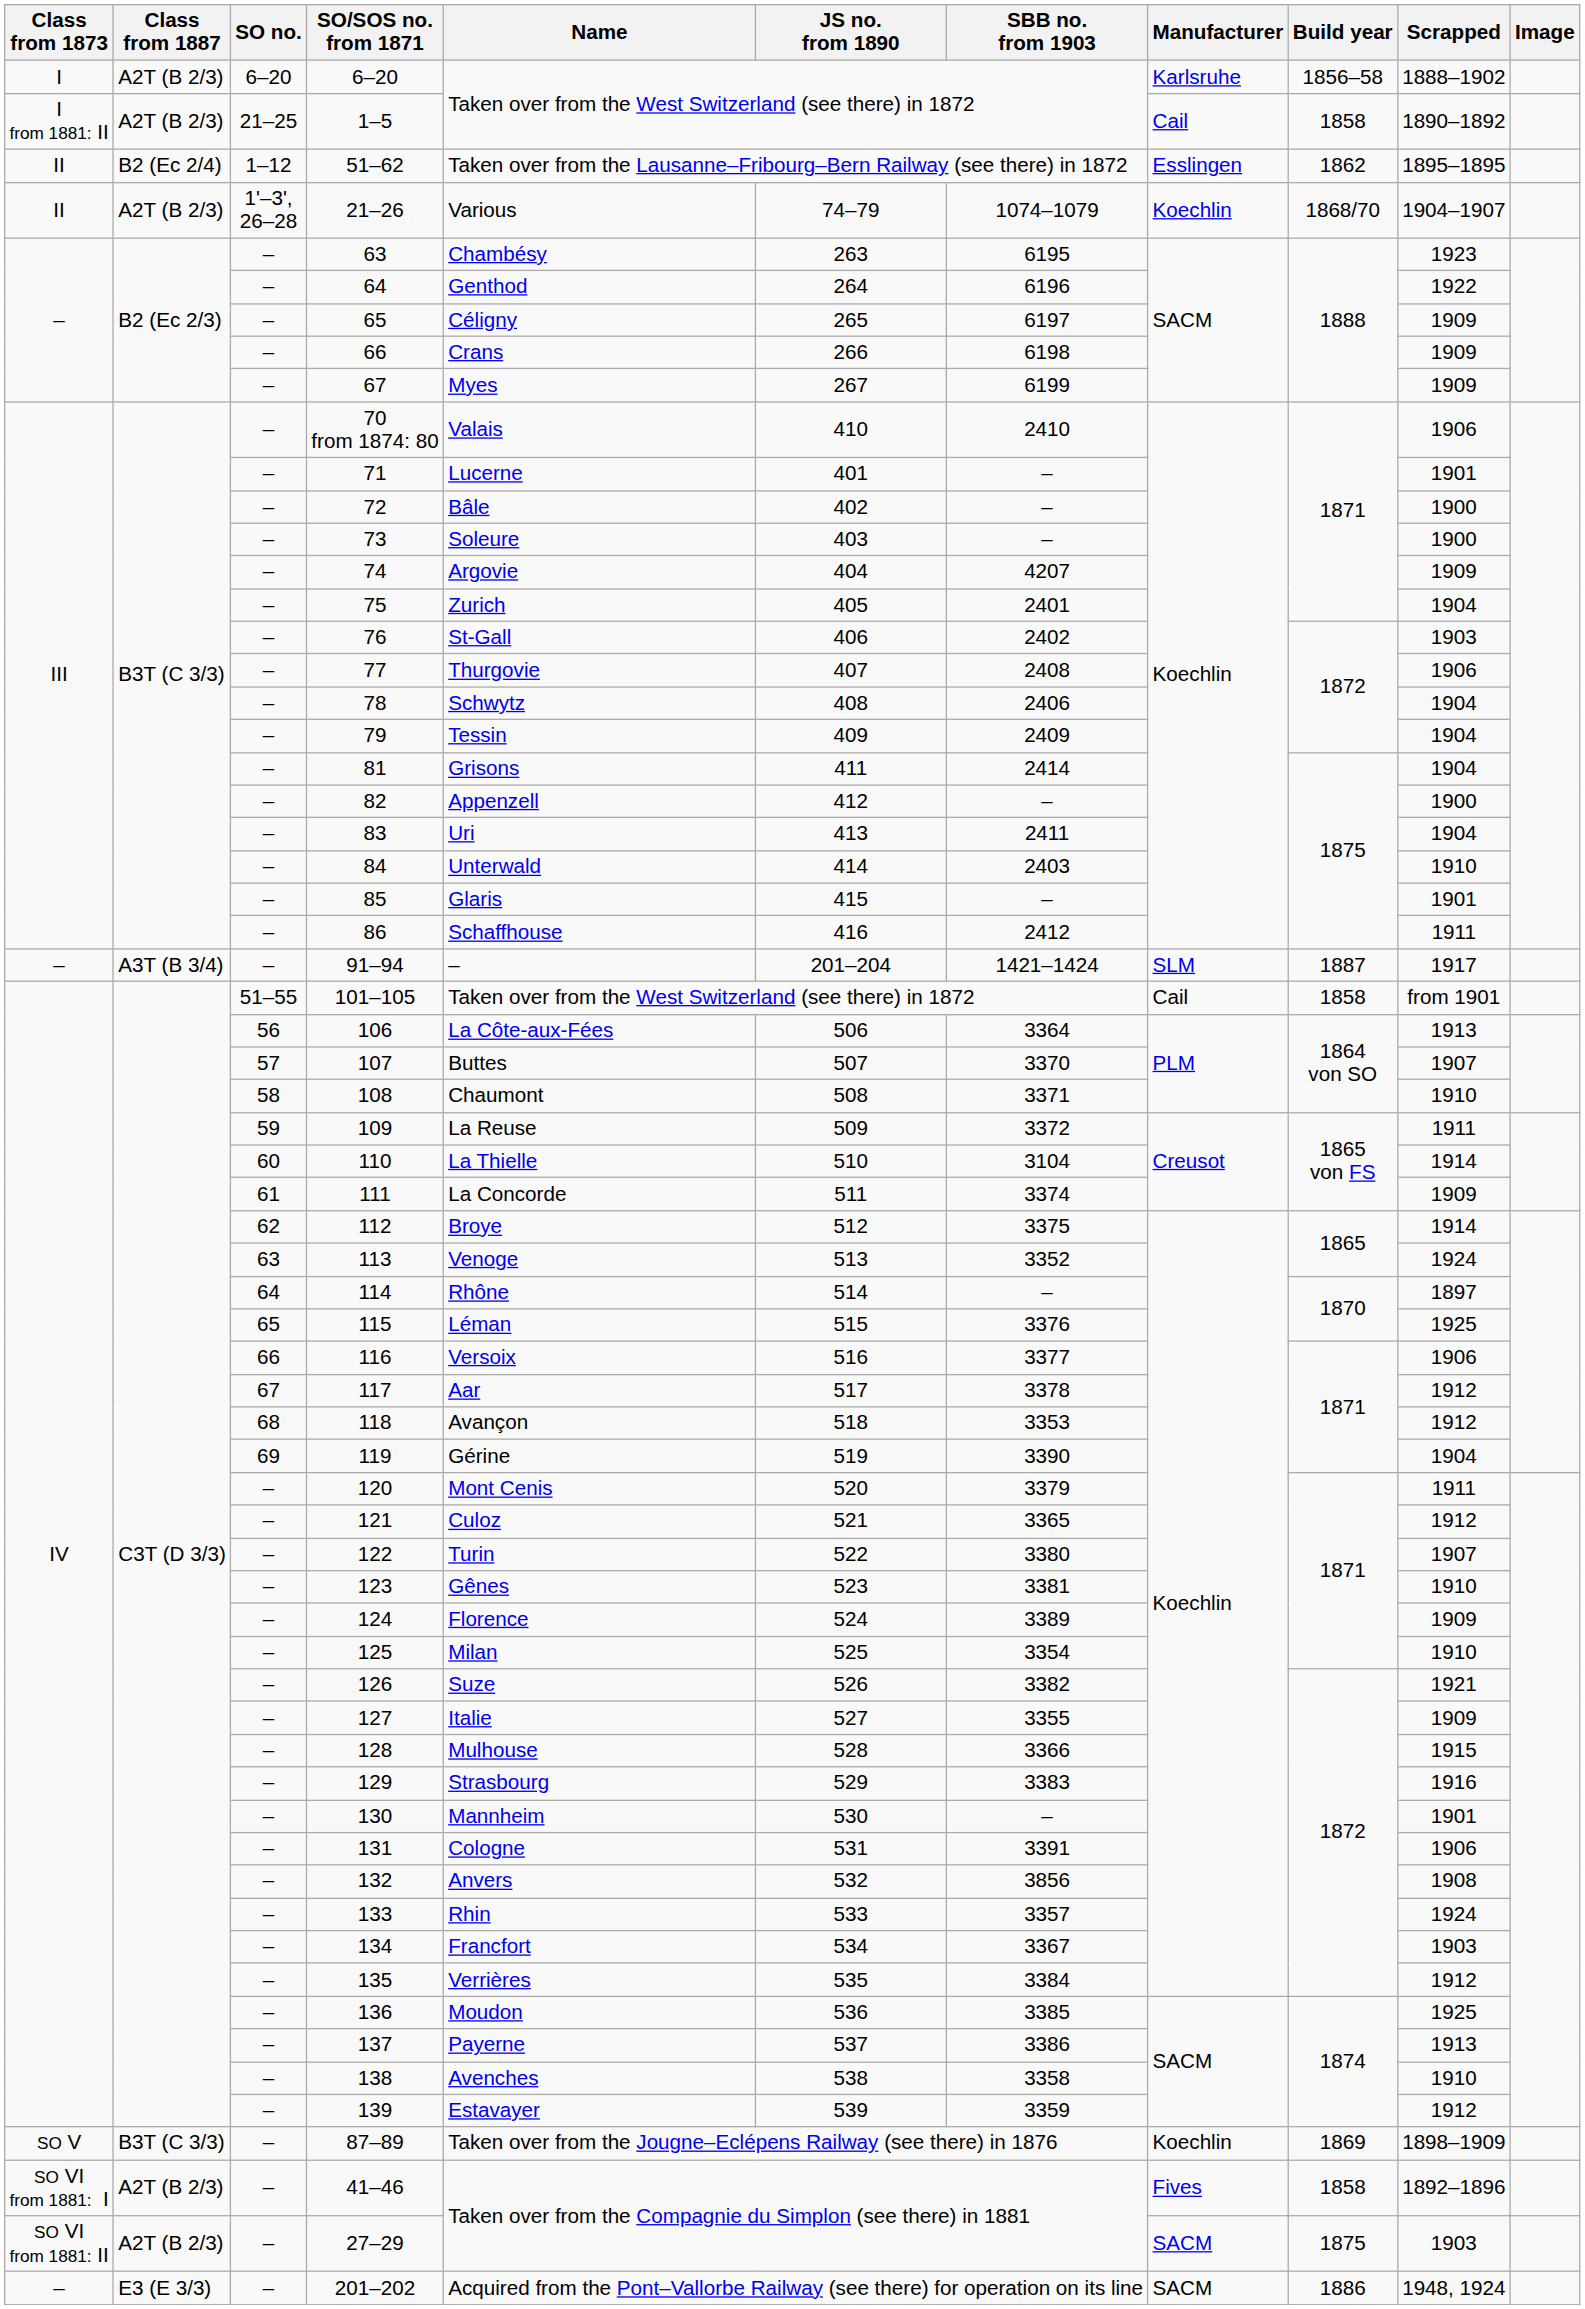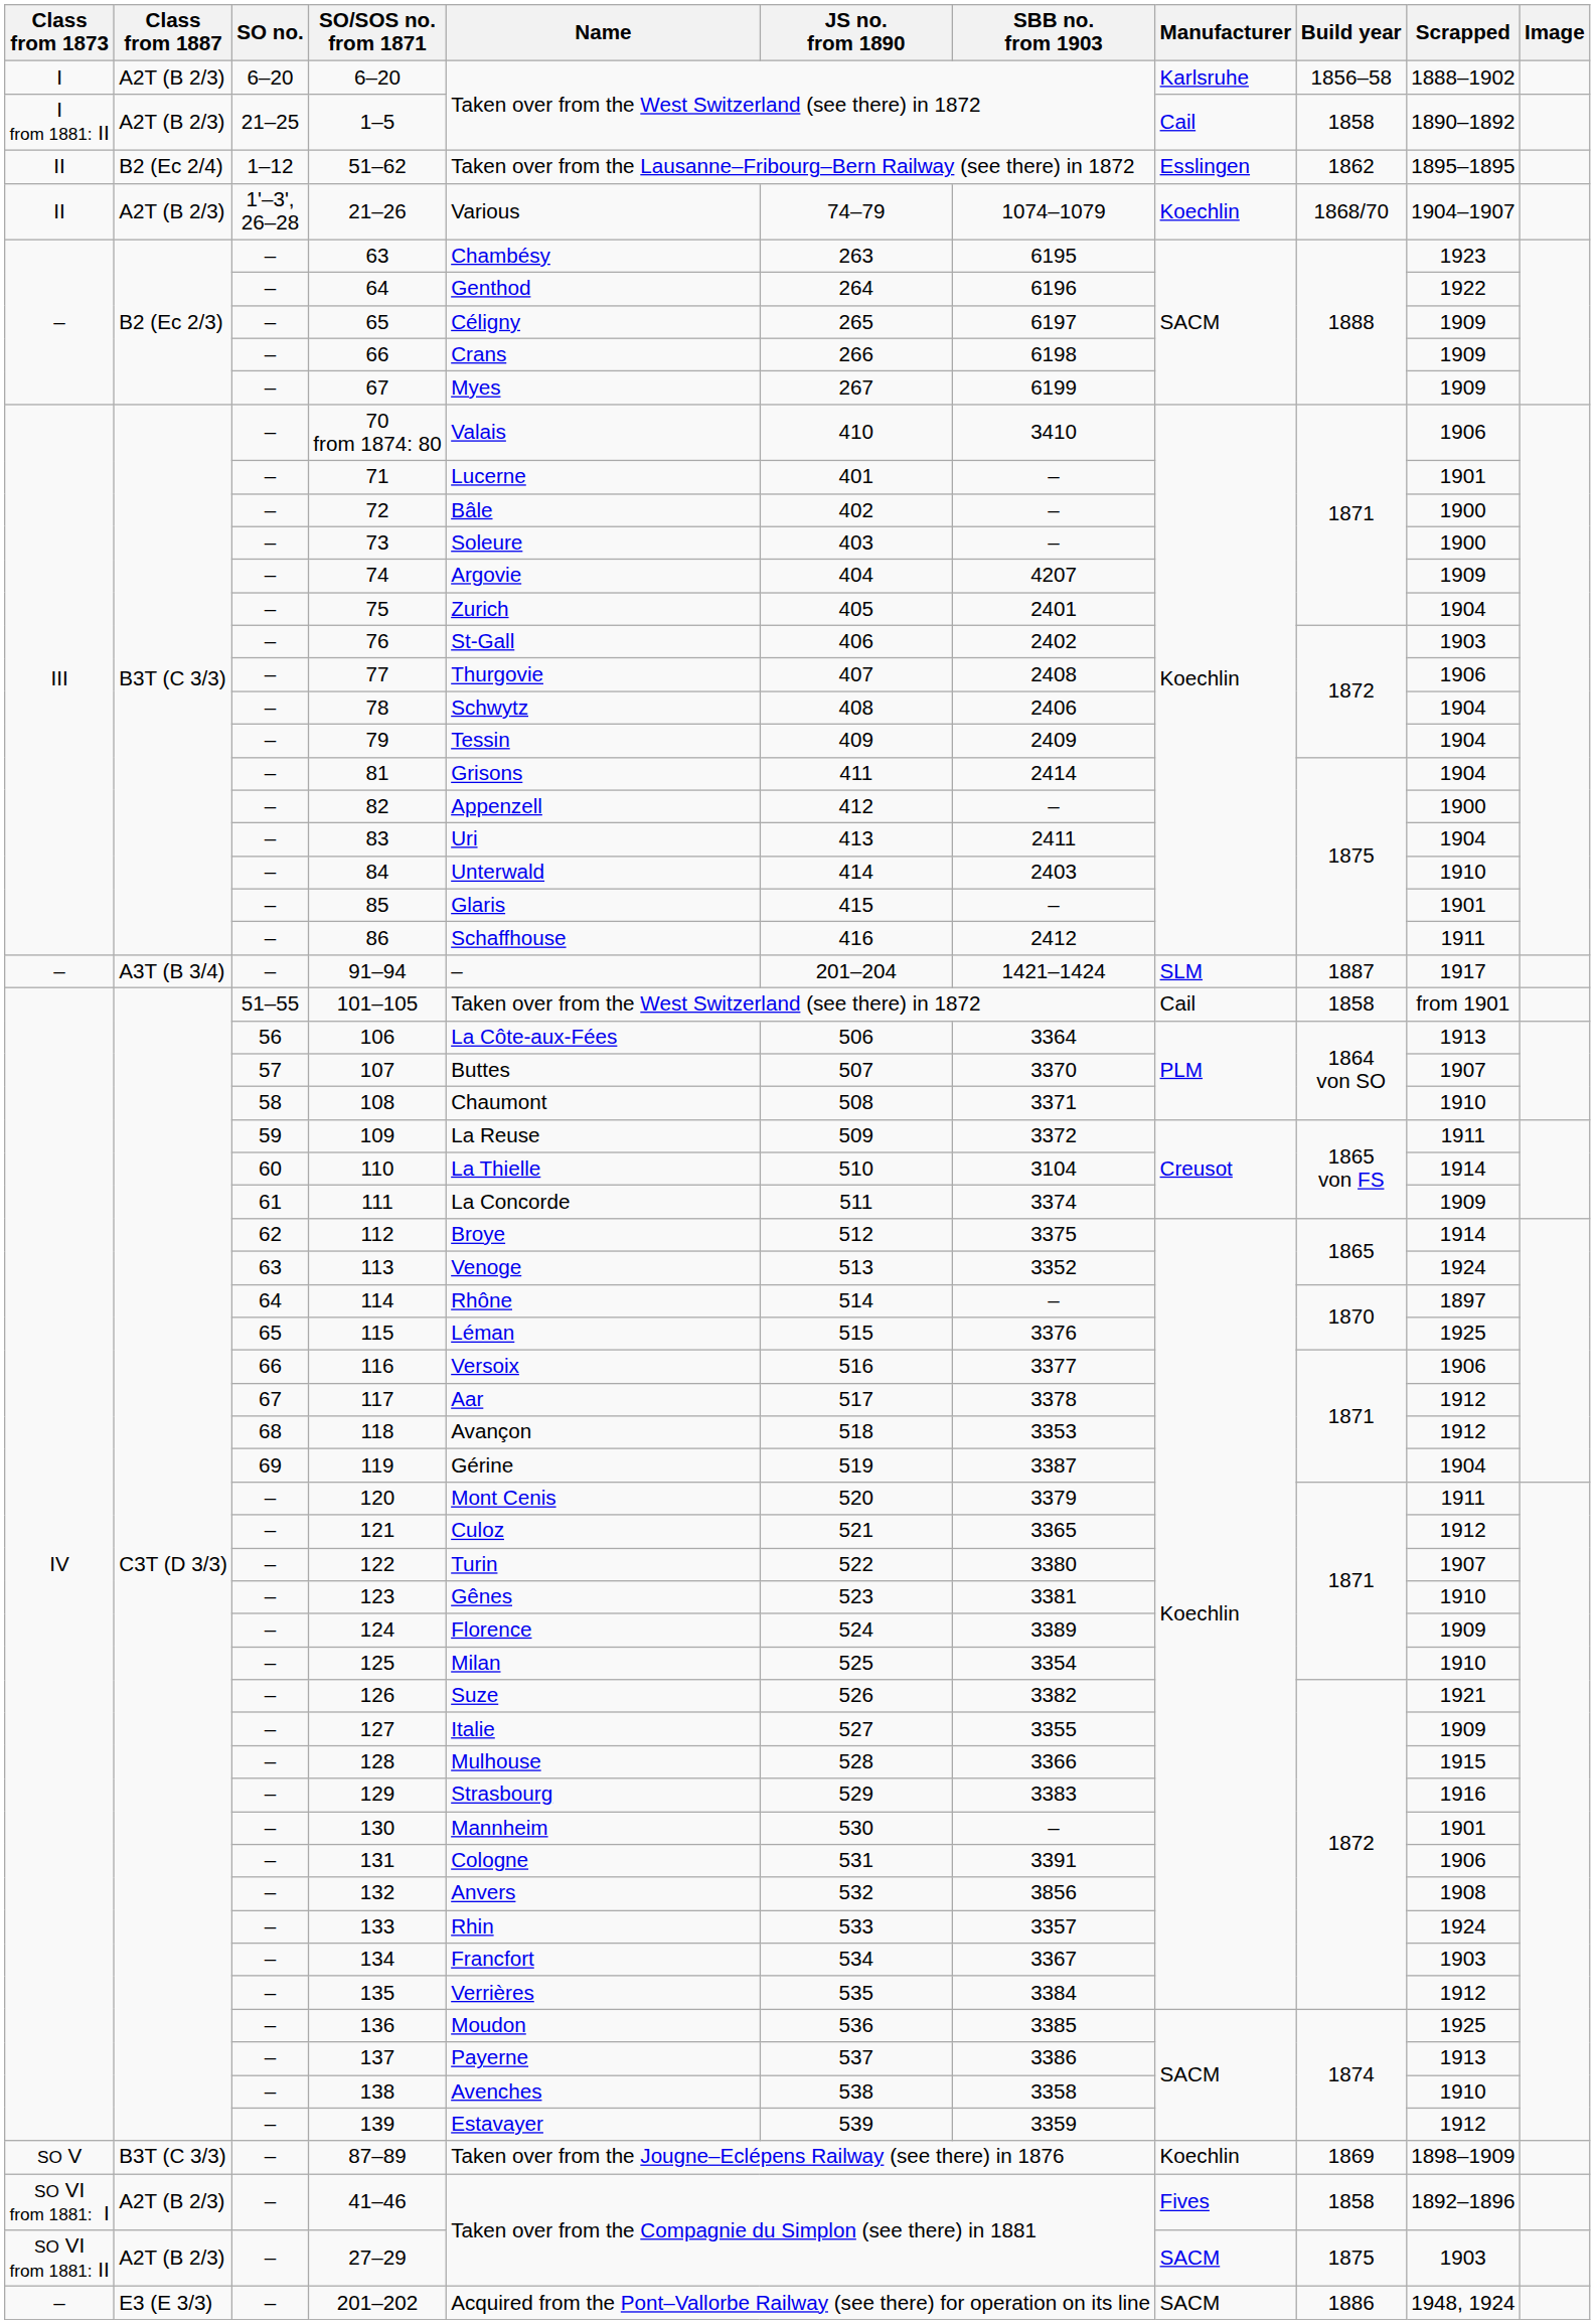70 from 1874: 80 | SBB no. from 1903: 2410 -> 3410
119 | SBB no. from 1903: 3390 -> 3387
